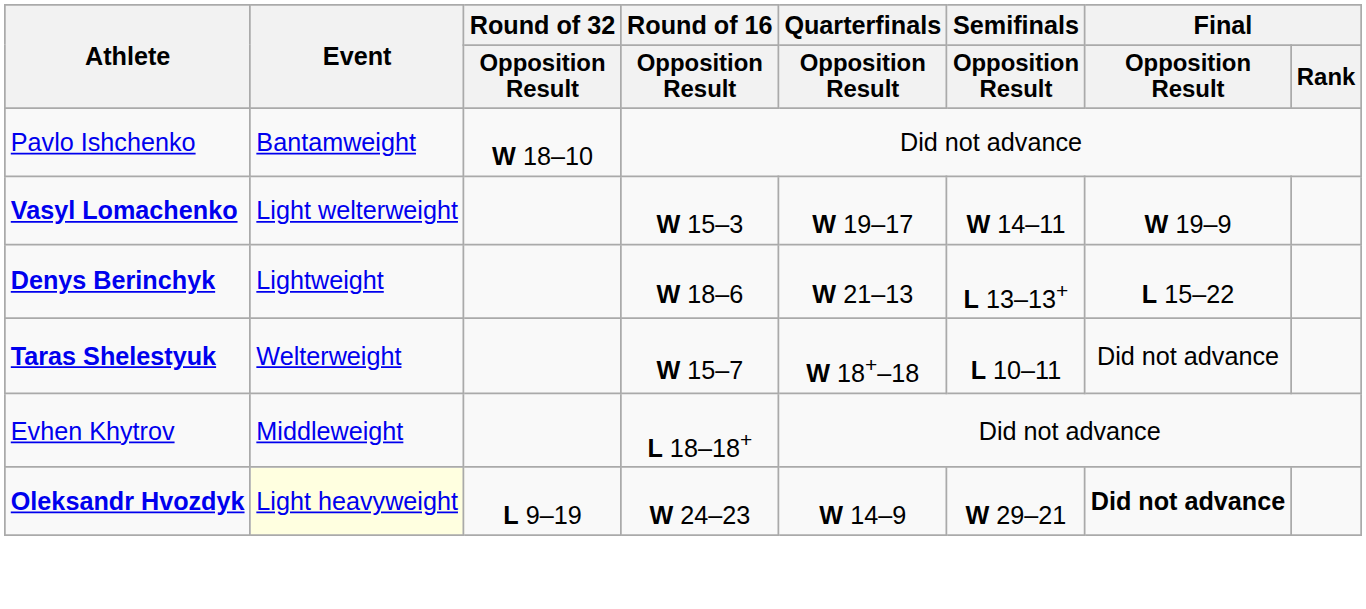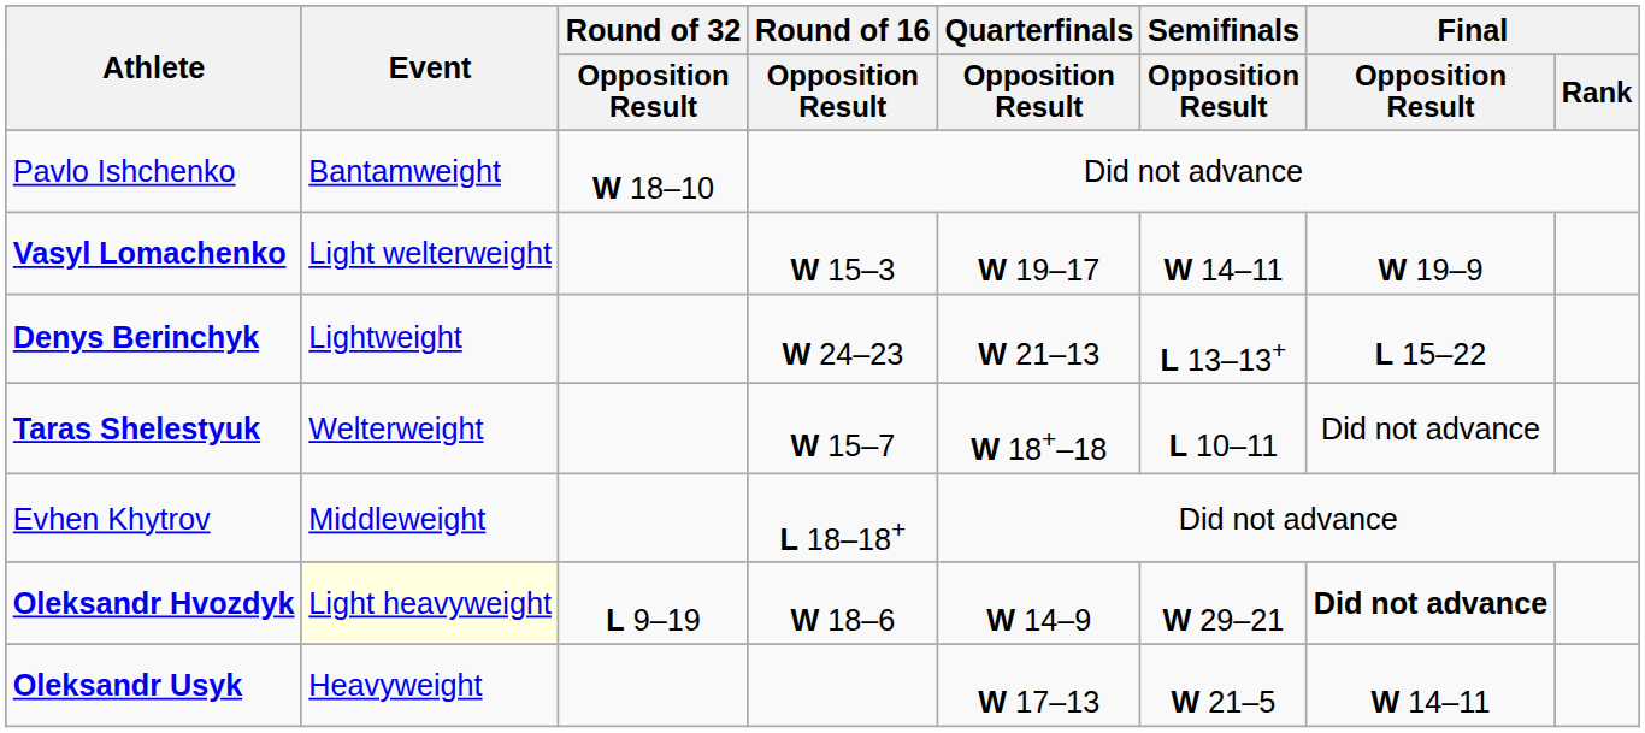Denys Berinchyk | Round of 16 / Opposition Result: W 18–6 -> W 24–23
Oleksandr Hvozdyk | Round of 16 / Opposition Result: W 24–23 -> W 18–6
+ row: Oleksandr Usyk | Heavyweight | W 17–13 | W 21–5 | W 14–11
